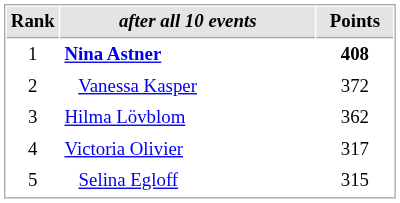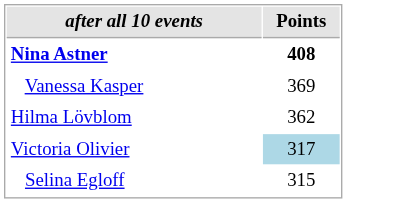- column: Rank | 1 | 2 | 3 | 4 | 5
Vanessa Kasper | Points: 372 -> 369
Victoria Olivier | Points: no background -> lightblue background
